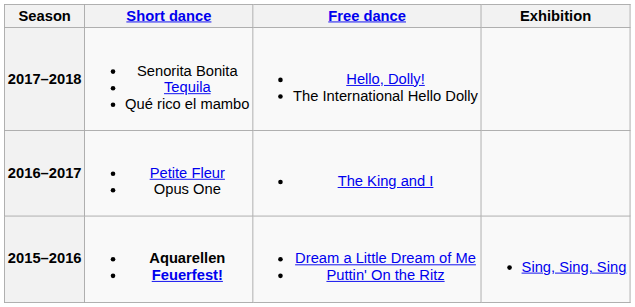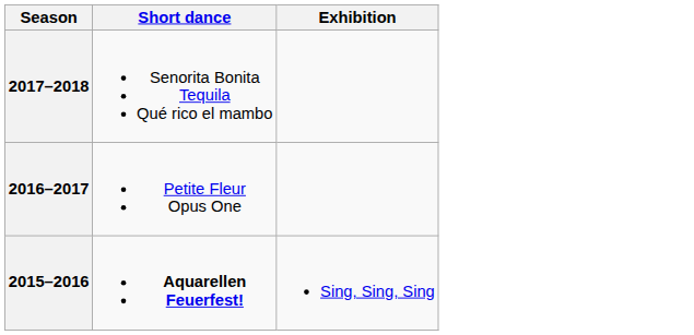- column: Free dance | Hello, Dolly! The International Hello Dolly | The King and I | Dream a Little Dream of Me Puttin' On the Ritz
